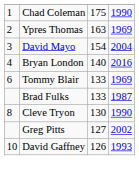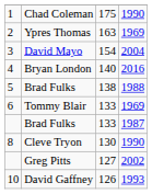+ row: 5 | Brad Fulks | 138 | 1988
